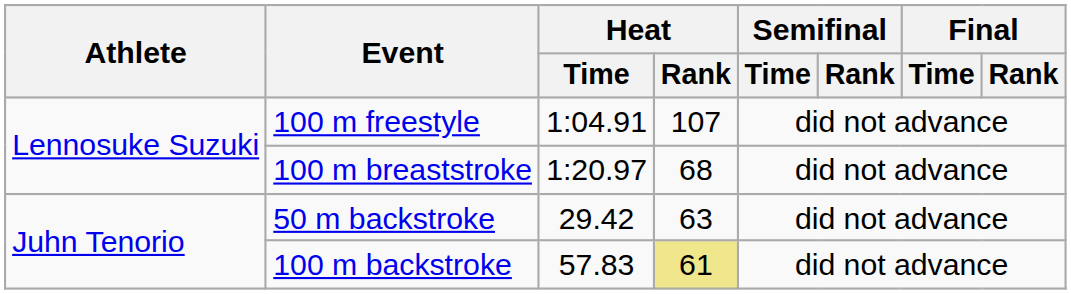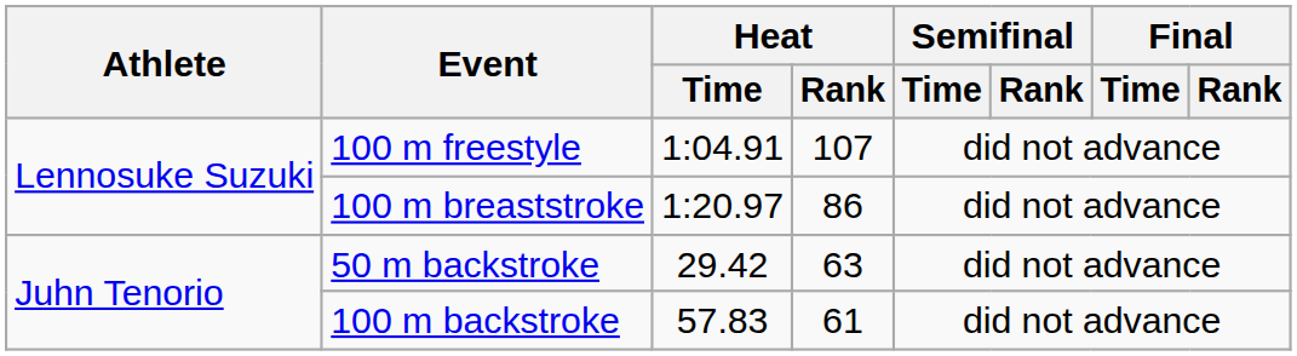100 m breaststroke | Heat / Rank: 68 -> 86
100 m backstroke | Heat / Rank: khaki background -> no background
